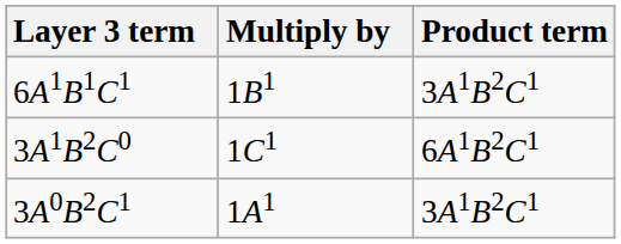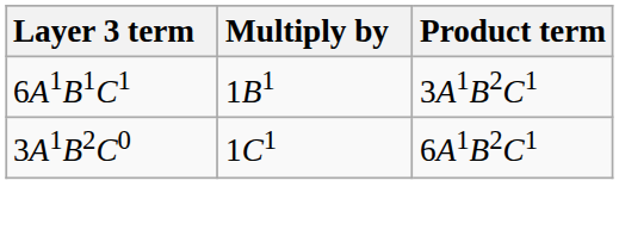- row: 3A0B2C1 | 1A1 | 3A1B2C1
